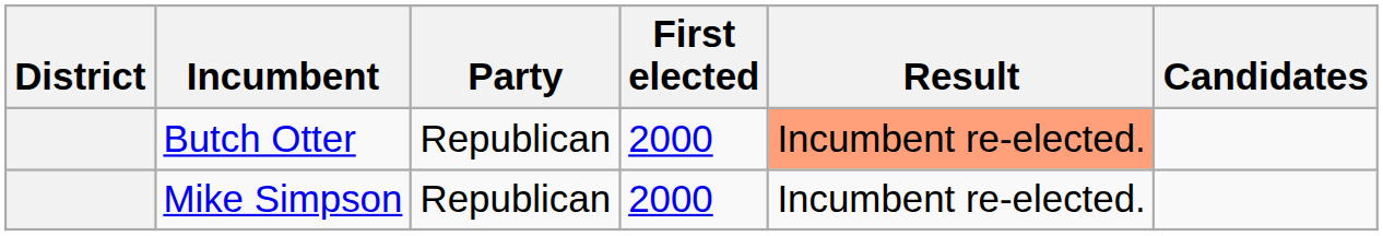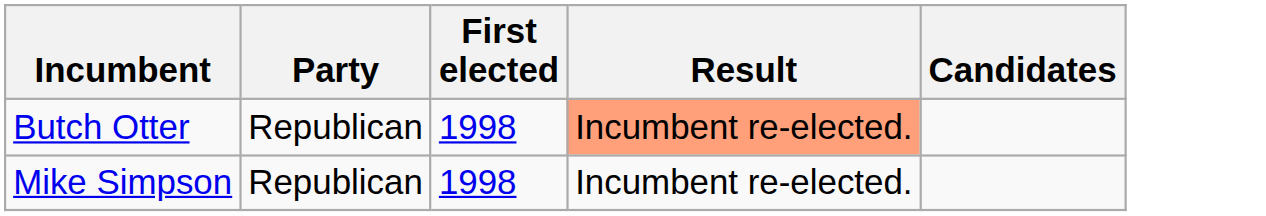- column: District
Butch Otter | First elected: 2000 -> 1998
Mike Simpson | First elected: 2000 -> 1998
